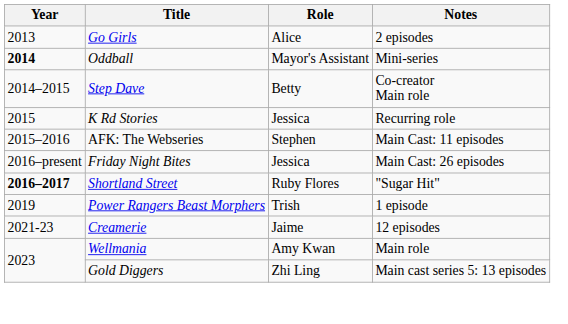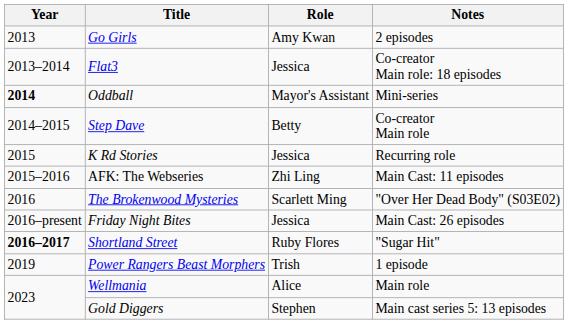Go Girls | Role: Alice -> Amy Kwan
+ row: 2013–2014 | Flat3 | Jessica | Co-creator Main role: 18 episodes
AFK: The Webseries | Role: Stephen -> Zhi Ling
+ row: 2016 | The Brokenwood Mysteries | Scarlett Ming | "Over Her Dead Body" (S03E02)
- row: 2021-23 | Creamerie | Jaime | 12 episodes
Wellmania | Role: Amy Kwan -> Alice
Gold Diggers | Role: Zhi Ling -> Stephen
